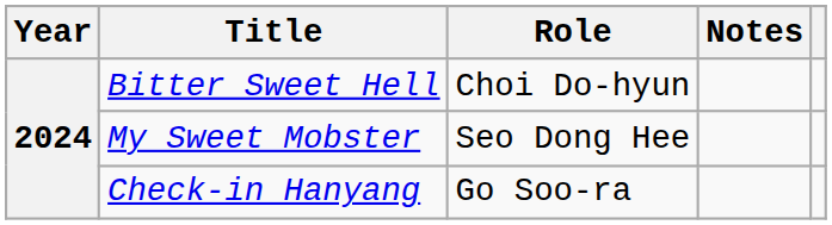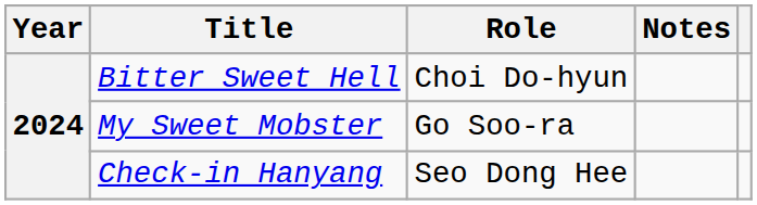My Sweet Mobster | Role: Seo Dong Hee -> Go Soo-ra
Check-in Hanyang | Role: Go Soo-ra -> Seo Dong Hee
